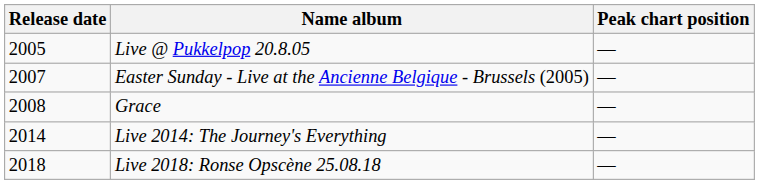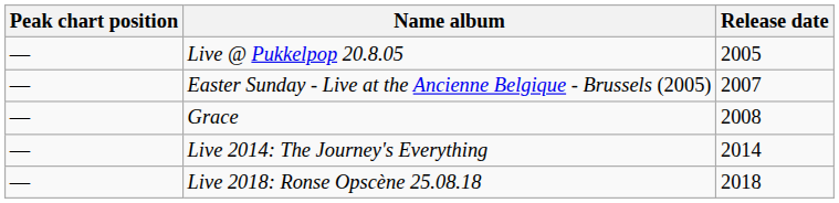columns swapped: Release date <-> Peak chart position
